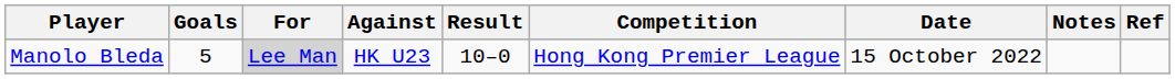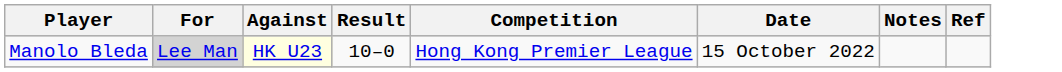- column: Goals | 5
Manolo Bleda | Against: no background -> lightyellow background
